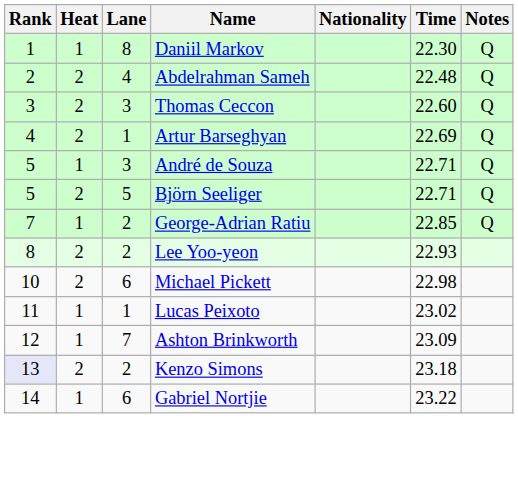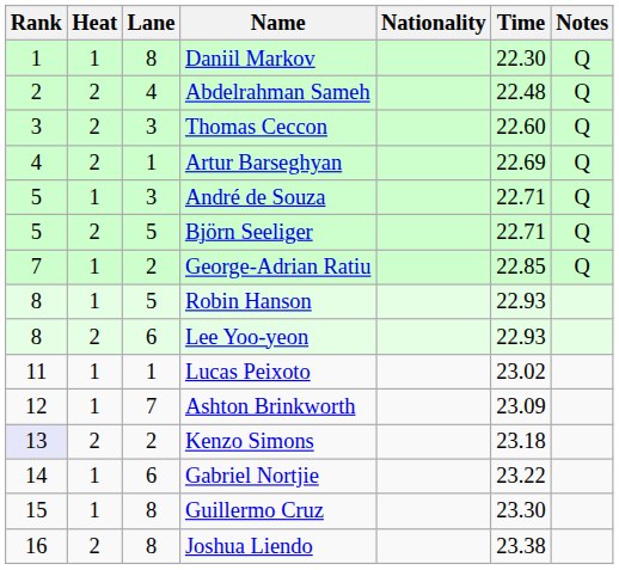+ row: 8 | 1 | 5 | Robin Hanson | 22.93
Lee Yoo-yeon | Lane: 2 -> 6
- row: 10 | 2 | 6 | Michael Pickett | 22.98
+ row: 15 | 1 | 8 | Guillermo Cruz | 23.30
+ row: 16 | 2 | 8 | Joshua Liendo | 23.38
